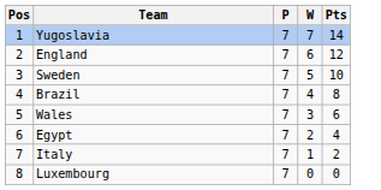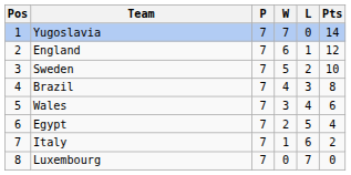+ column: L | 0 | 1 | 2 | 3 | 4 | 5 | 6 | 7
